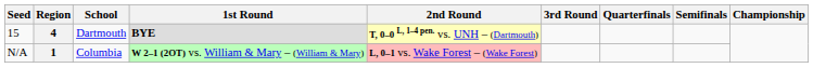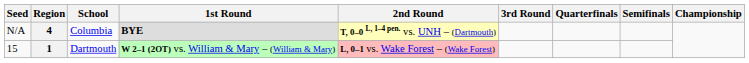4 | Seed: 15 -> N/A
4 | School: Dartmouth -> Columbia
1 | Seed: N/A -> 15
1 | School: Columbia -> Dartmouth
